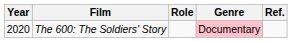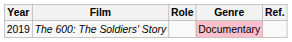The 600: The Soldiers' Story | Year: 2020 -> 2019
